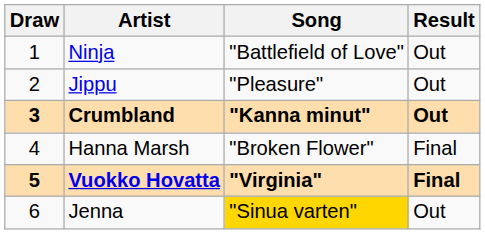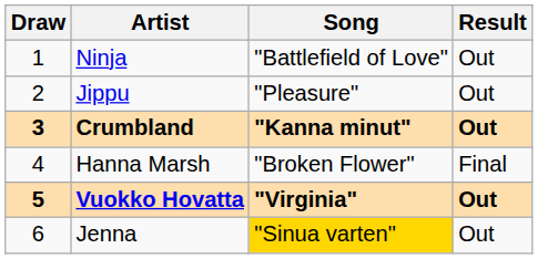Vuokko Hovatta | Result: Final -> Out
